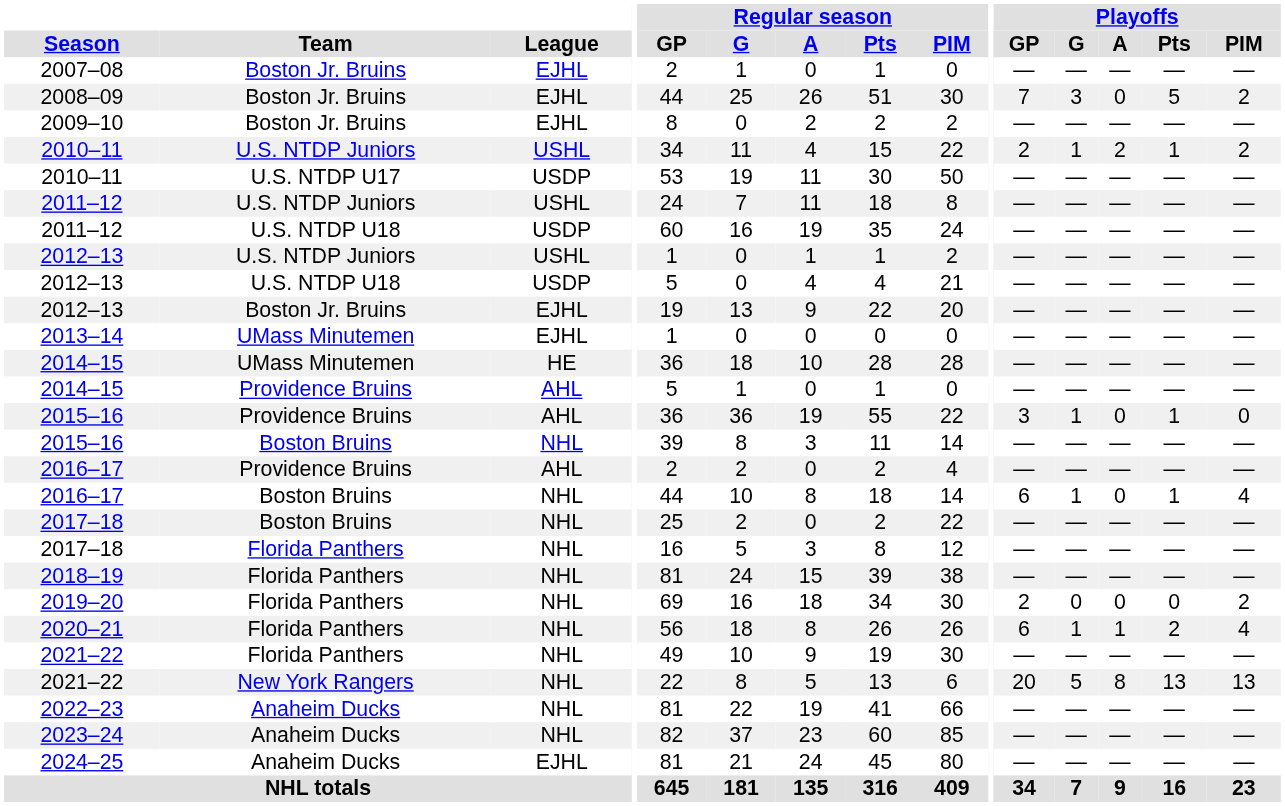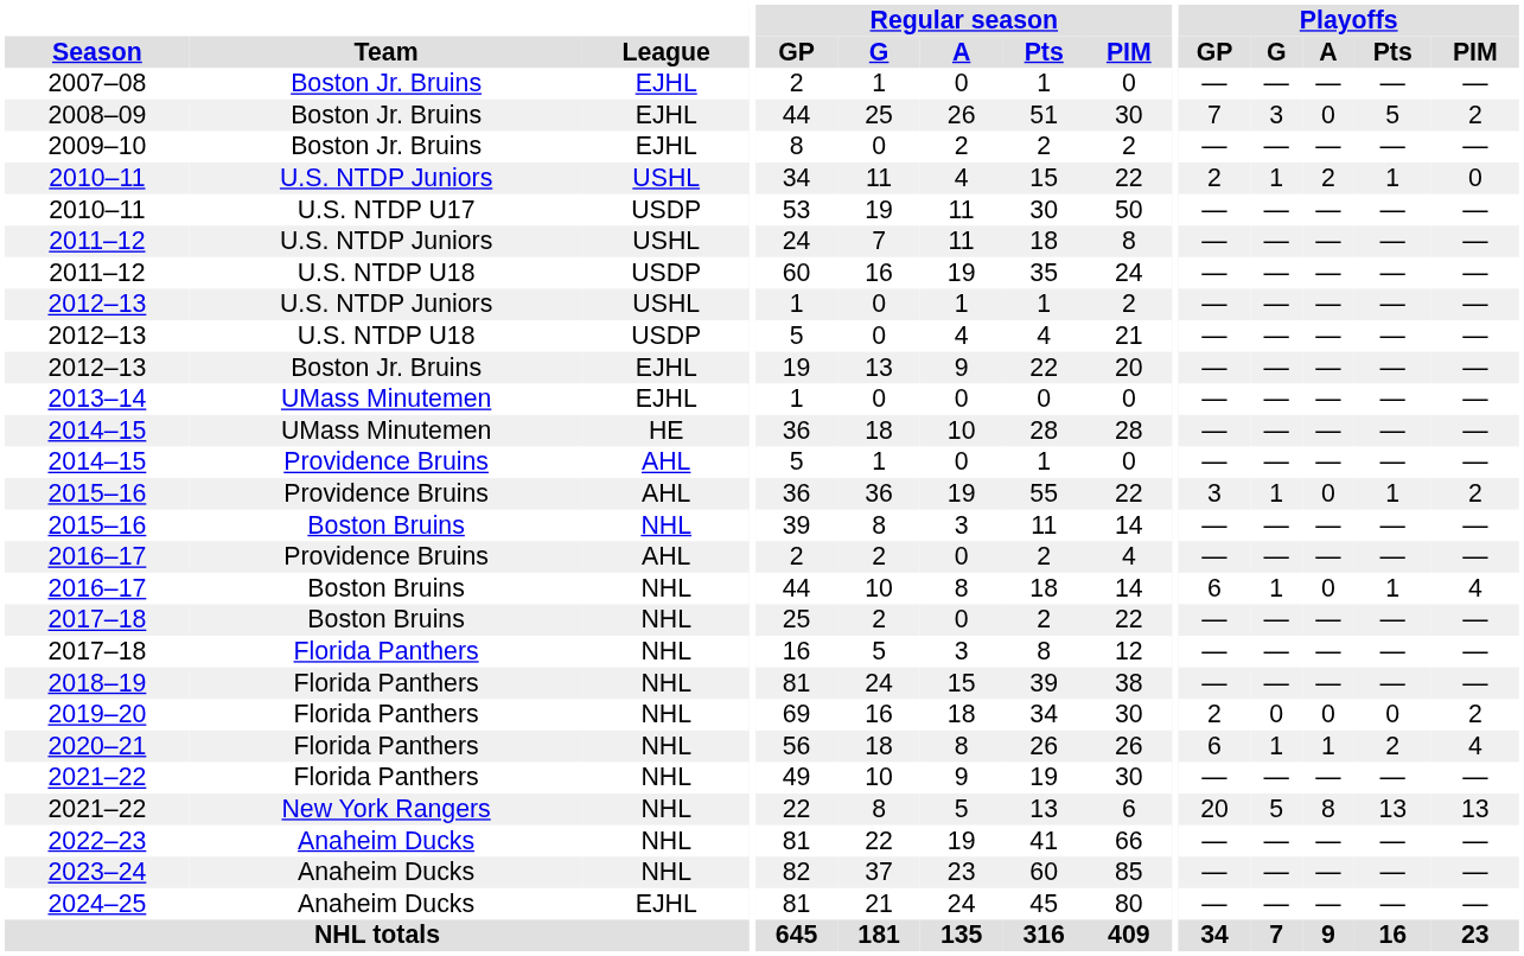2010–11 / U.S. NTDP Juniors | Playoffs / PIM: 2 -> 0
2015–16 / Providence Bruins | Playoffs / PIM: 0 -> 2
